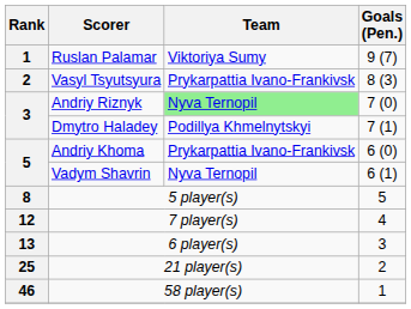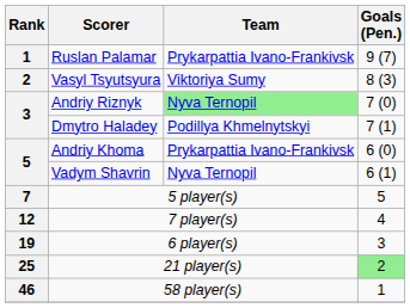Ruslan Palamar | Team: Viktoriya Sumy -> Prykarpattia Ivano-Frankivsk
Vasyl Tsyutsyura | Team: Prykarpattia Ivano-Frankivsk -> Viktoriya Sumy
5 player(s) | Rank: 8 -> 7
6 player(s) | Rank: 13 -> 19
21 player(s) | Goals (Pen.): no background -> lightgreen background
